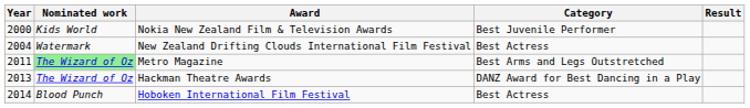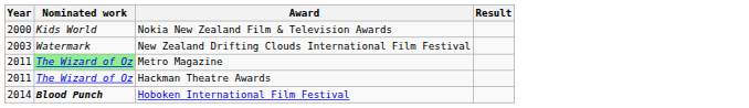- column: Category | Best Juvenile Performer | Best Actress | Best Arms and Legs Outstretched | DANZ Award for Best Dancing in a Play | Best Actress
New Zealand Drifting Clouds International Film Festival | Year: 2004 -> 2003
Hackman Theatre Awards | Year: 2013 -> 2011
Hoboken International Film Festival | Nominated work: normal -> bold
